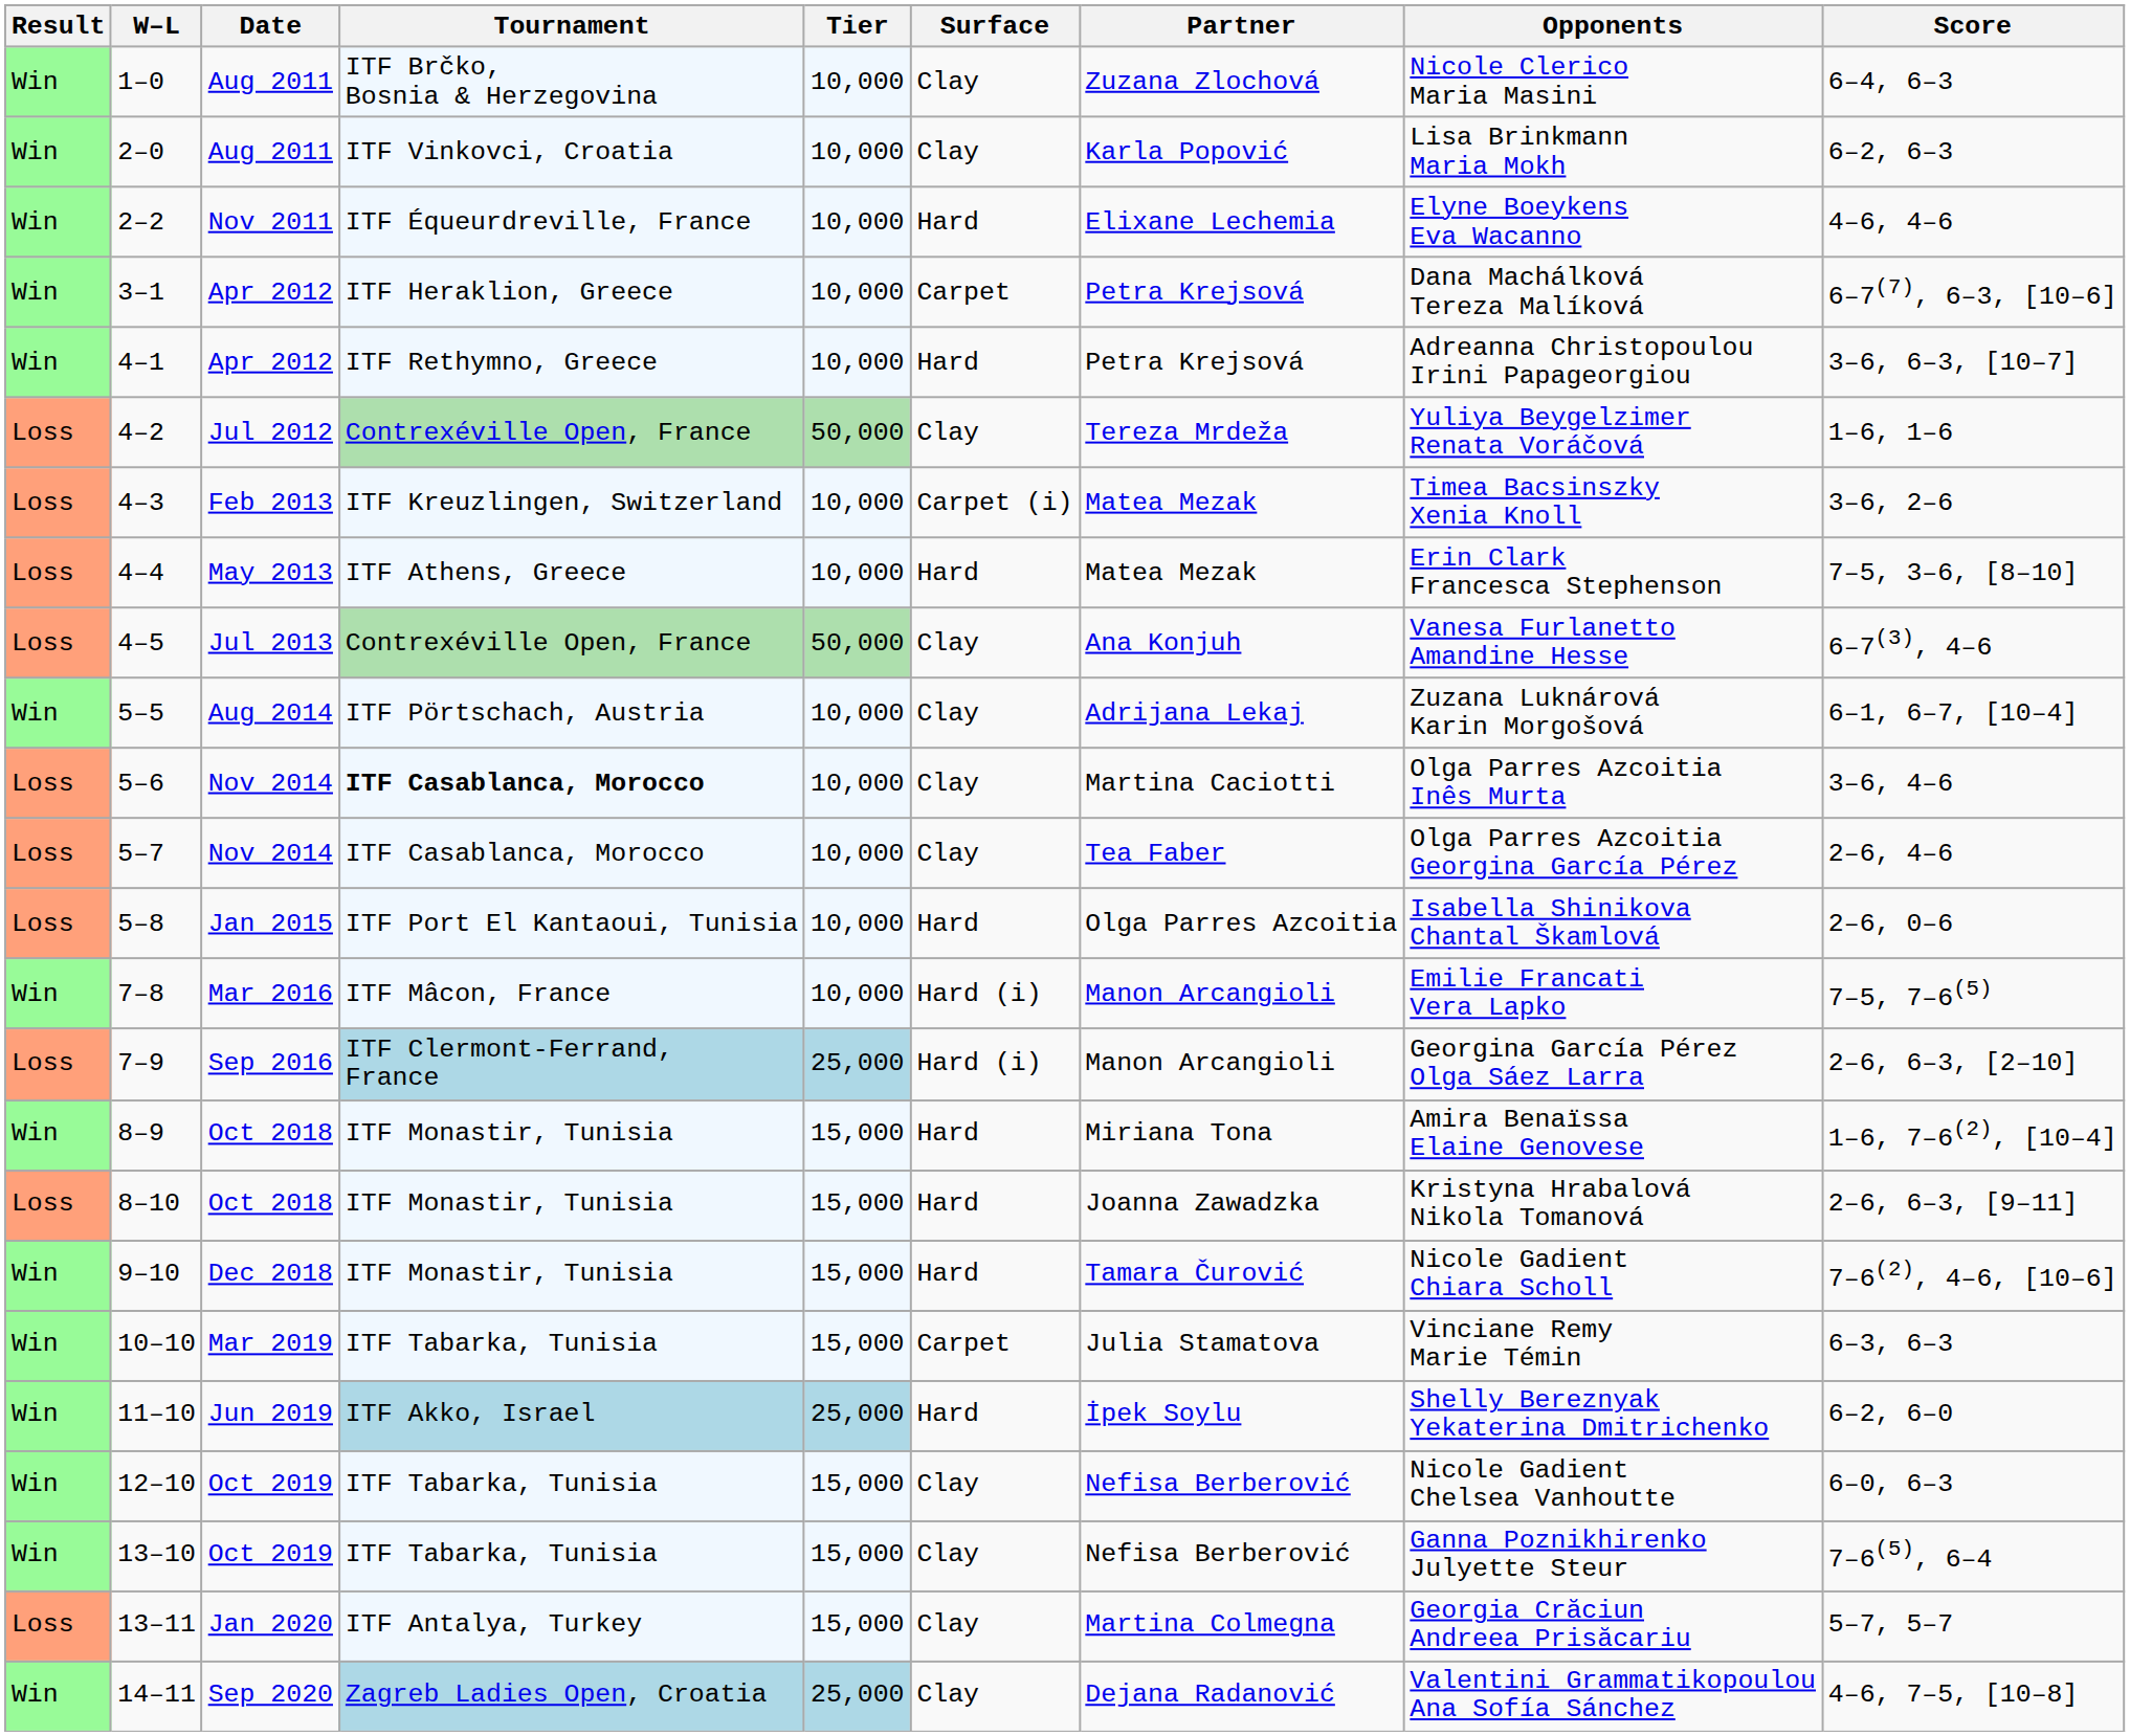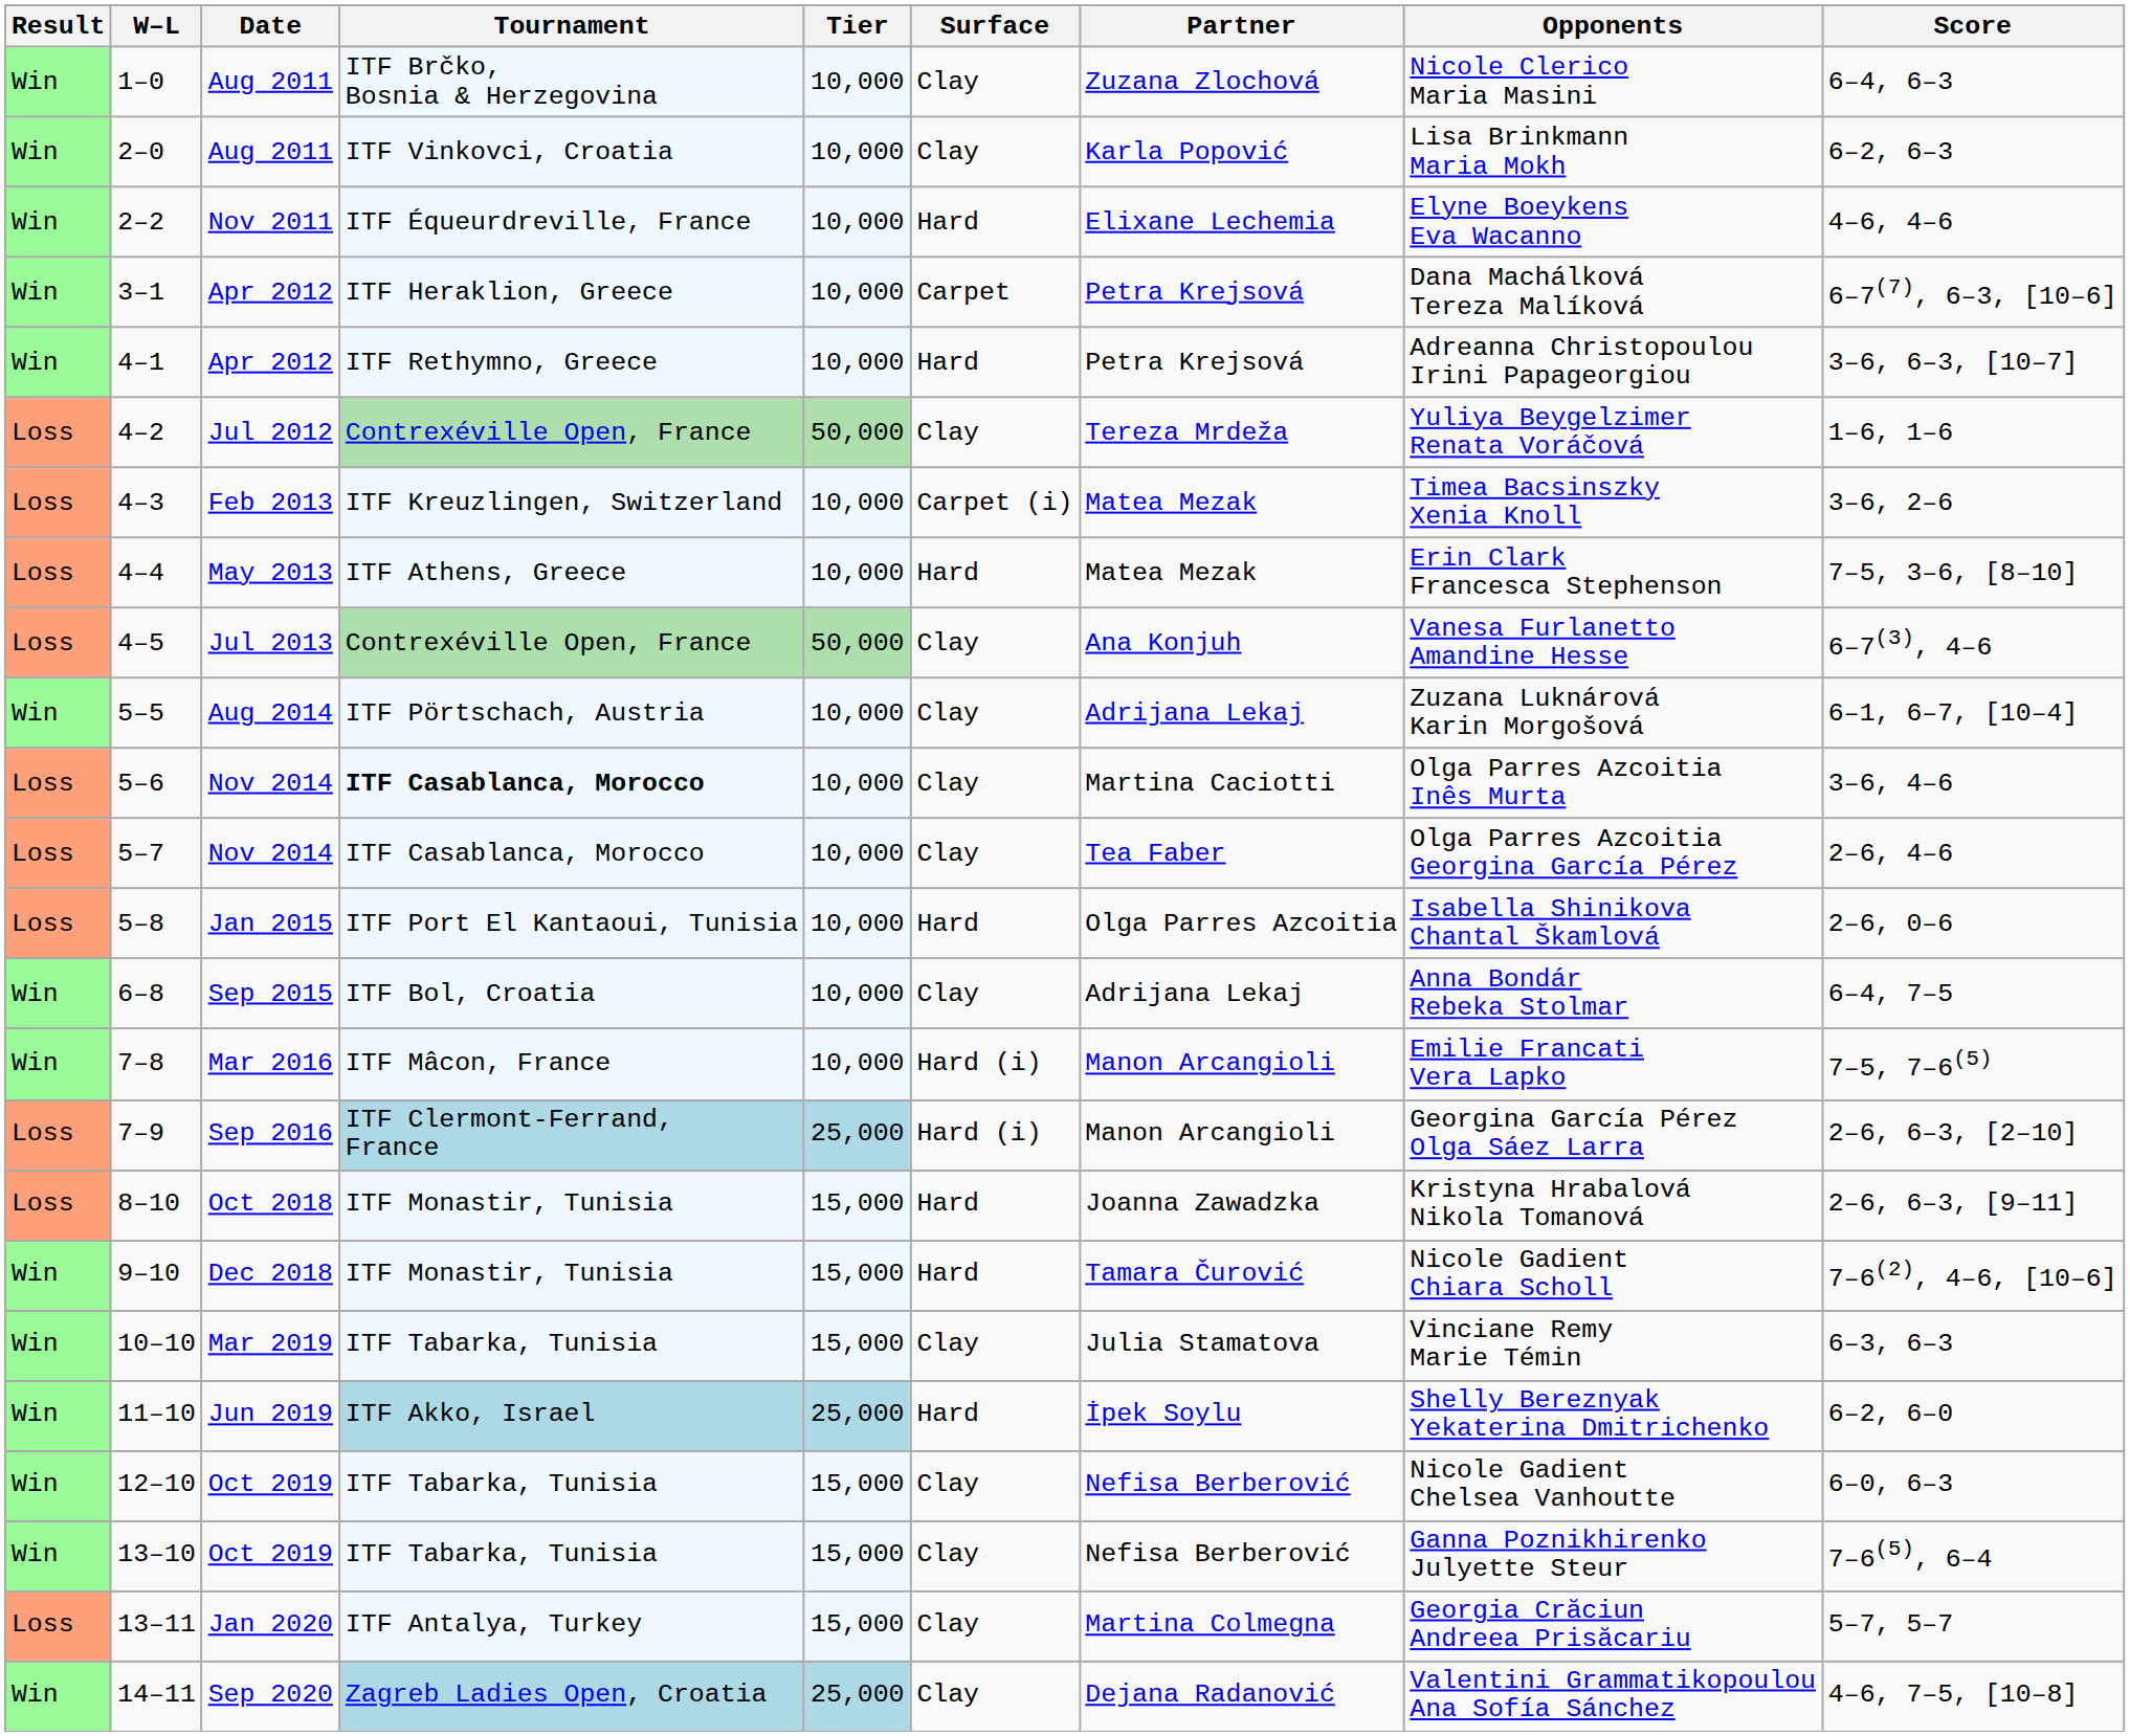+ row: Win | 6–8 | Sep 2015 | ITF Bol, Croatia | 10,000 | Clay | Adrijana Lekaj | Anna Bondár Rebeka Stolmar | 6–4, 7–5
- row: Win | 8–9 | Oct 2018 | ITF Monastir, Tunisia | 15,000 | Hard | Miriana Tona | Amira Benaïssa Elaine Genovese | 1–6, 7–6(2), [10–4]
10–10 | Surface: Carpet -> Clay
